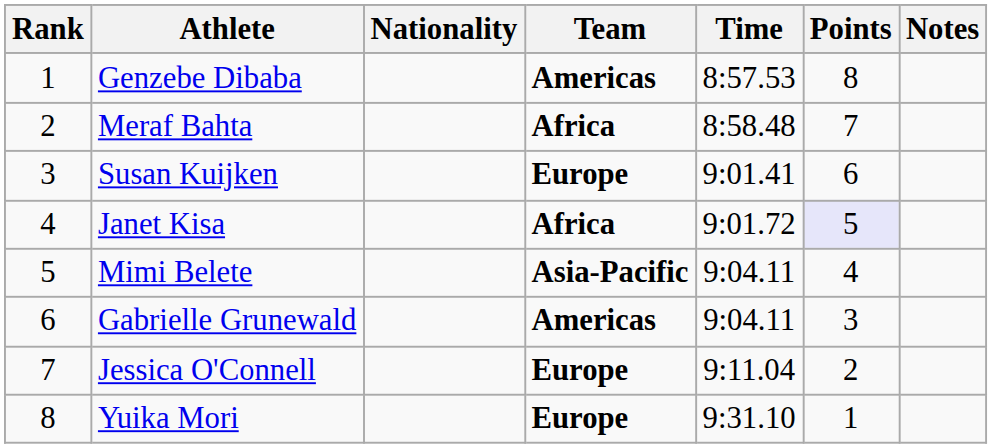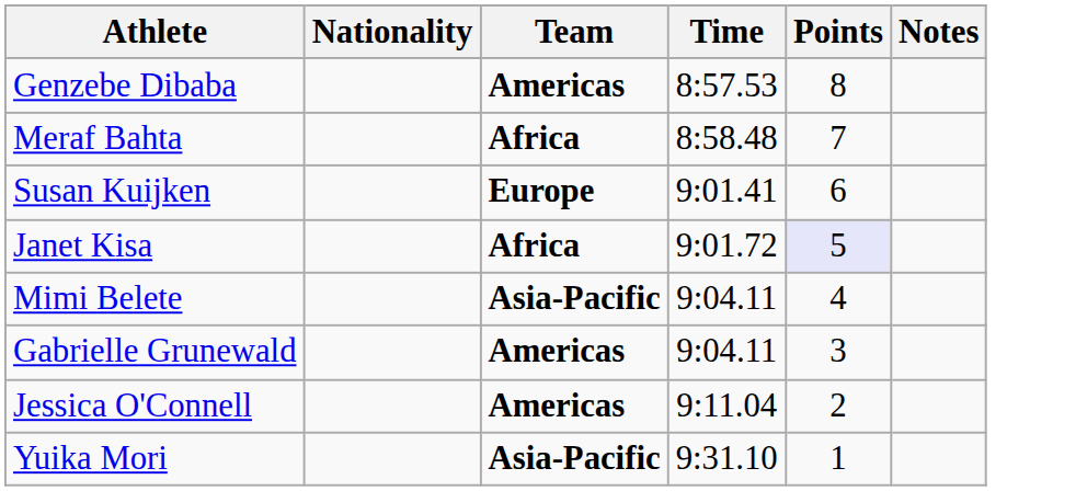- column: Rank | 1 | 2 | 3 | 4 | 5 | 6 | 7 | 8
Jessica O'Connell | Team: Europe -> Americas
Yuika Mori | Team: Europe -> Asia-Pacific
